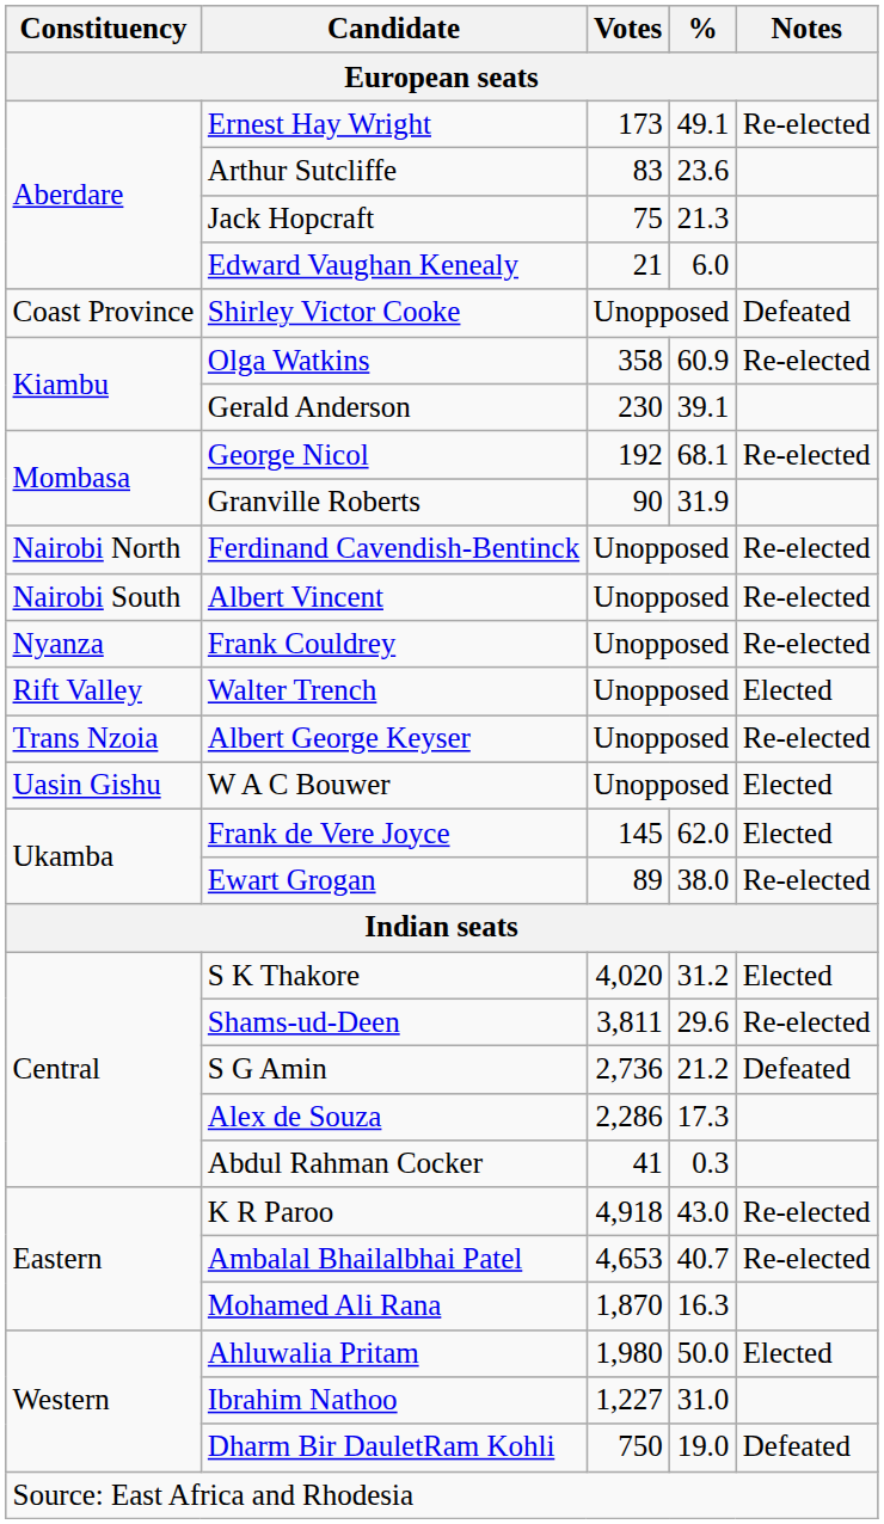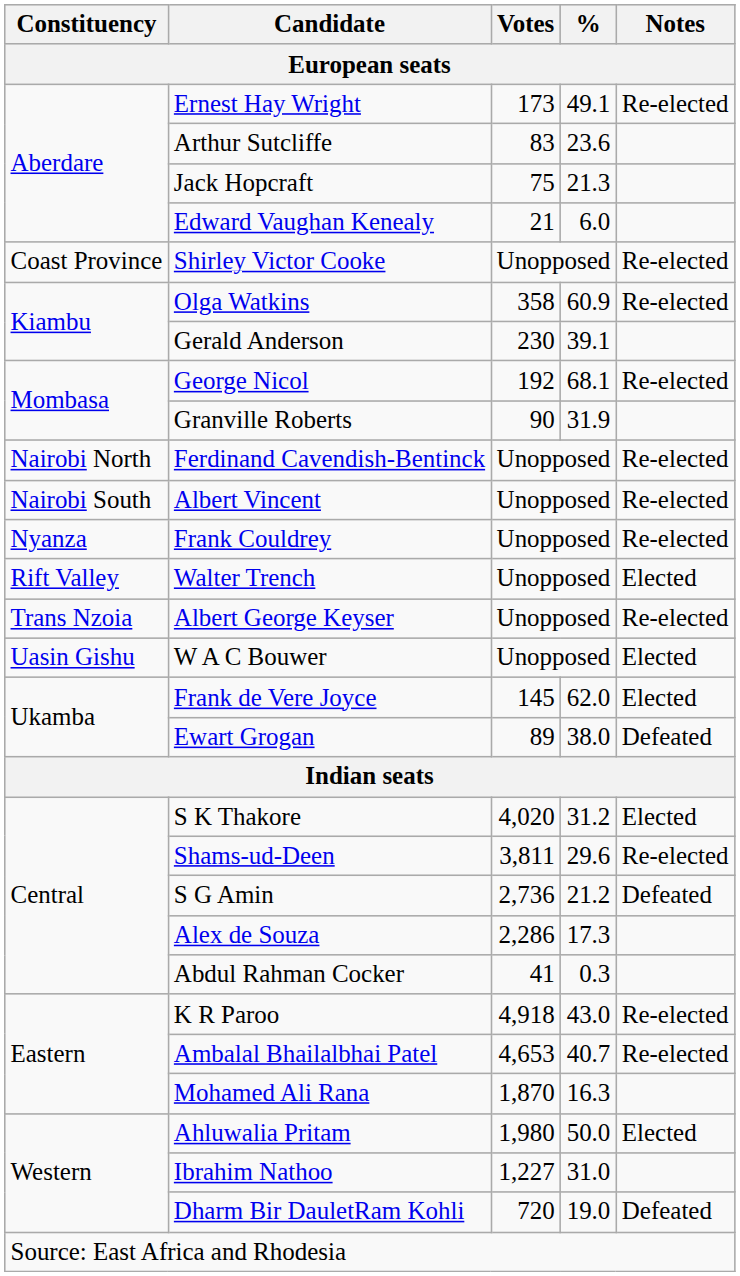Shirley Victor Cooke | Notes: Defeated -> Re-elected
Ewart Grogan | Notes: Re-elected -> Defeated
Dharm Bir DauletRam Kohli | Votes: 750 -> 720
